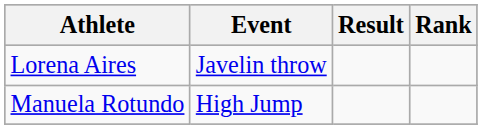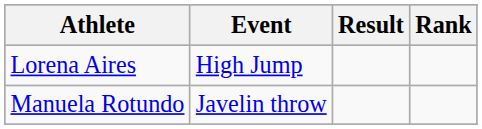Lorena Aires | Event: Javelin throw -> High Jump
Manuela Rotundo | Event: High Jump -> Javelin throw
